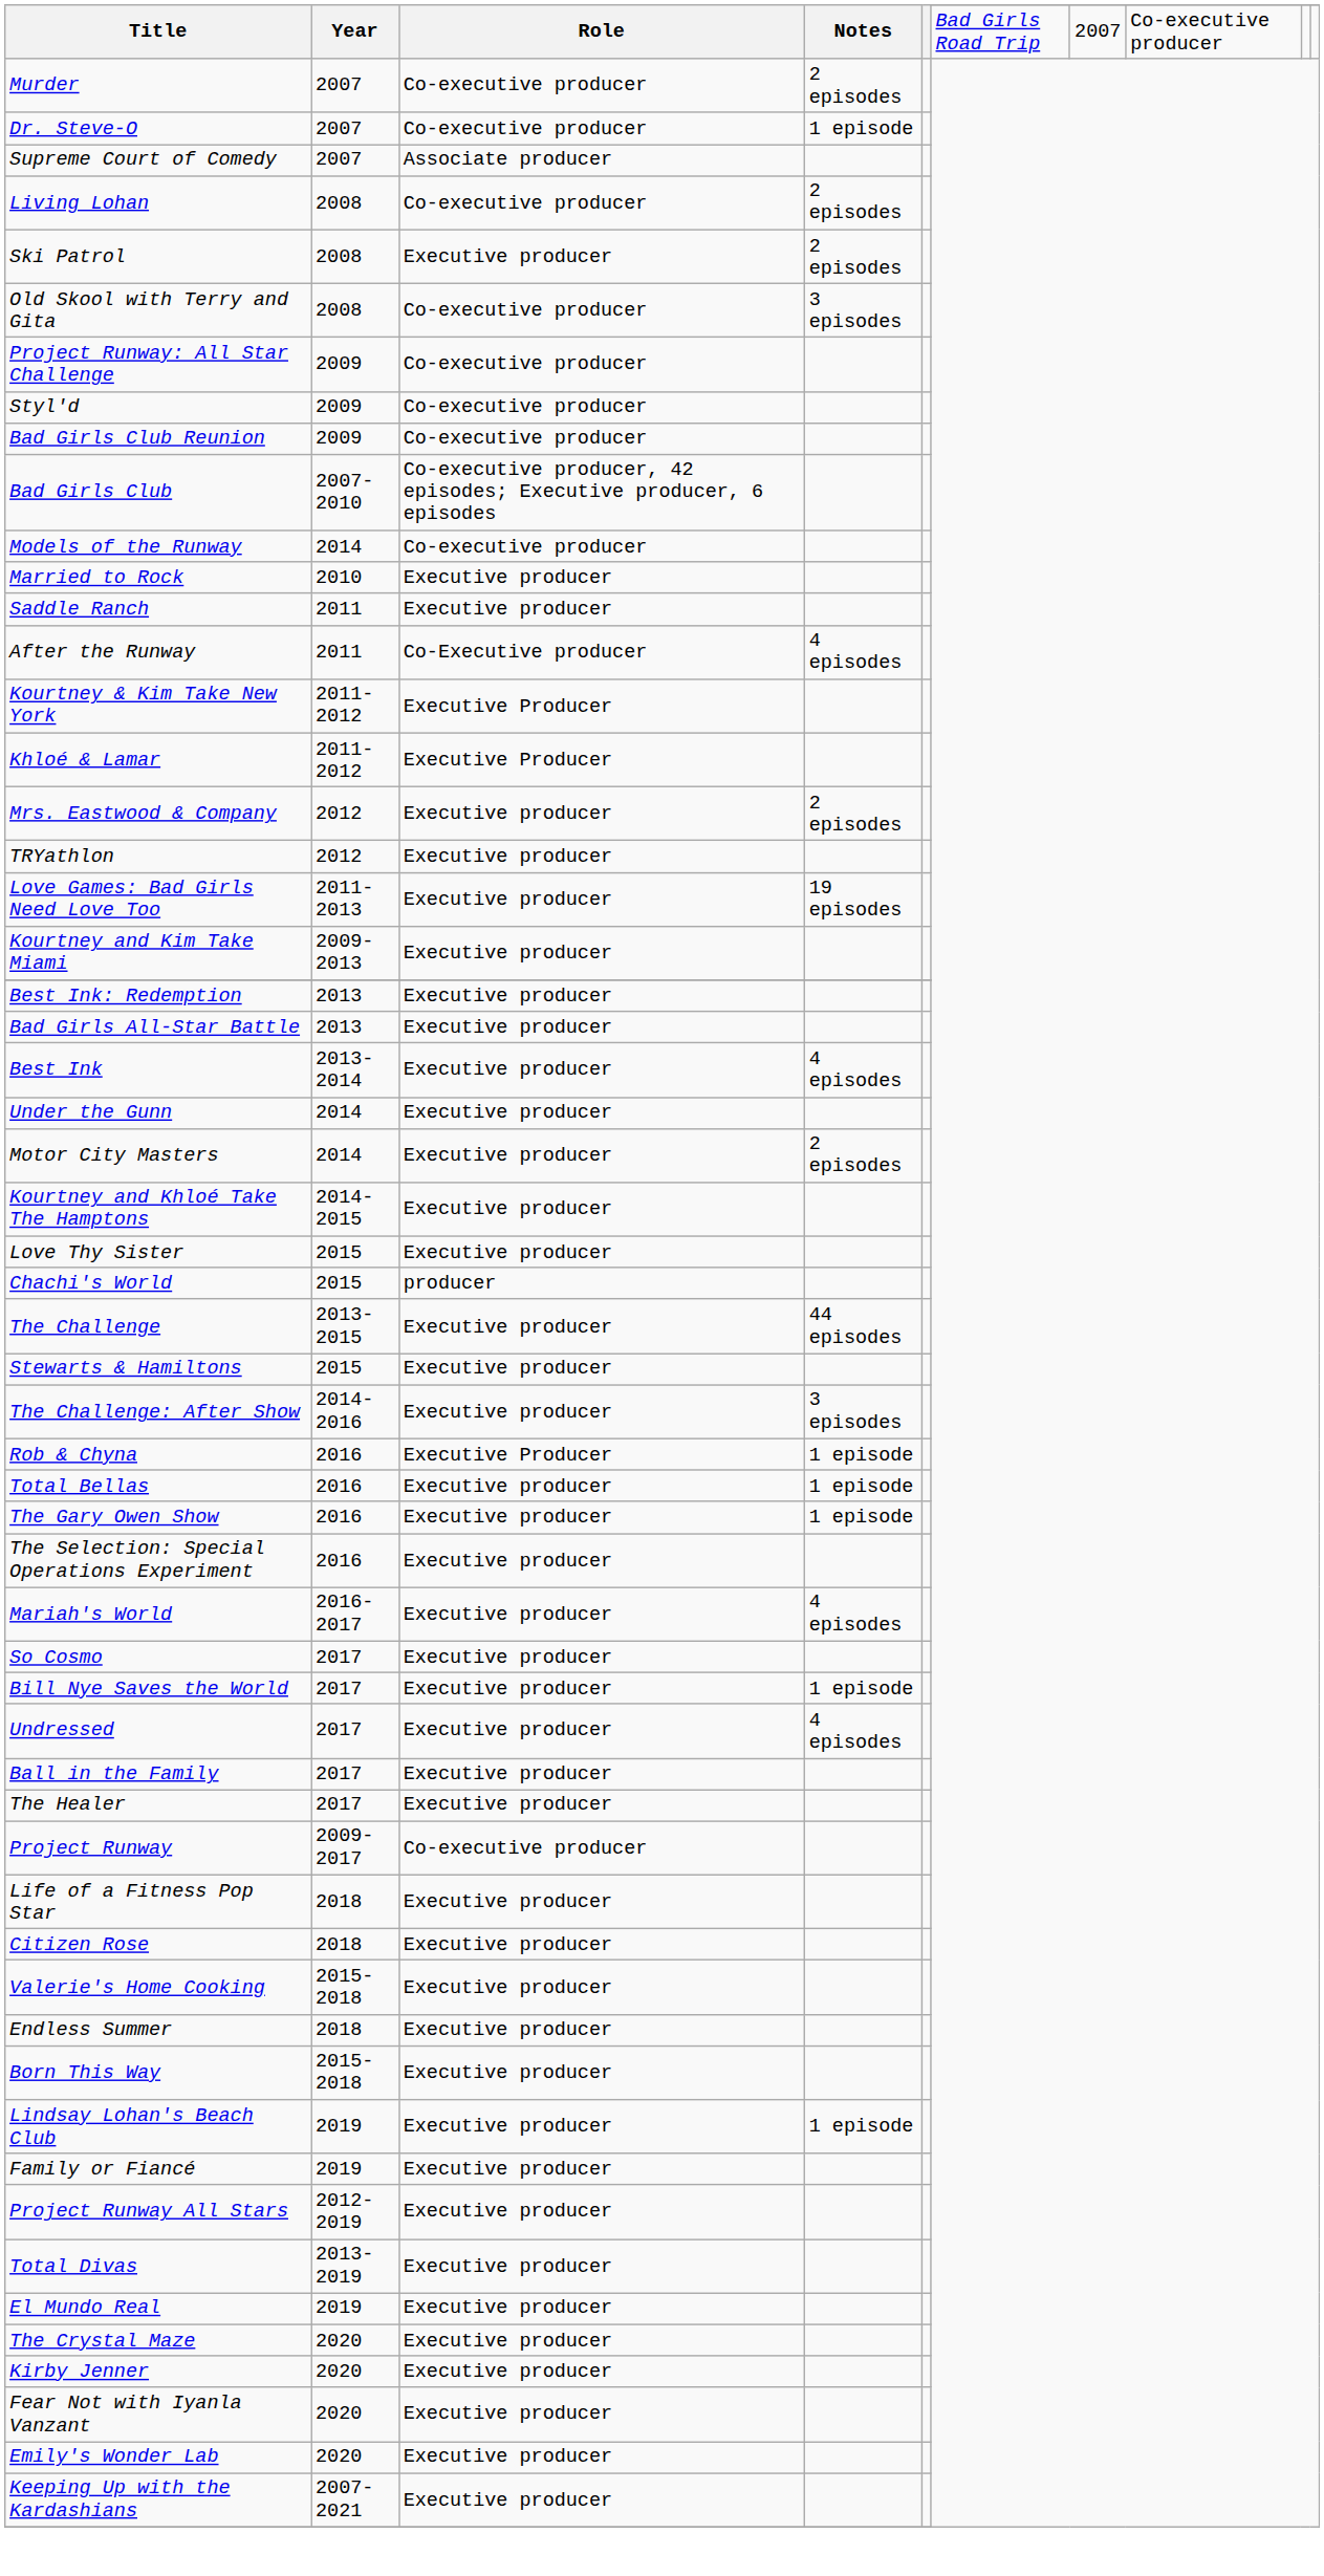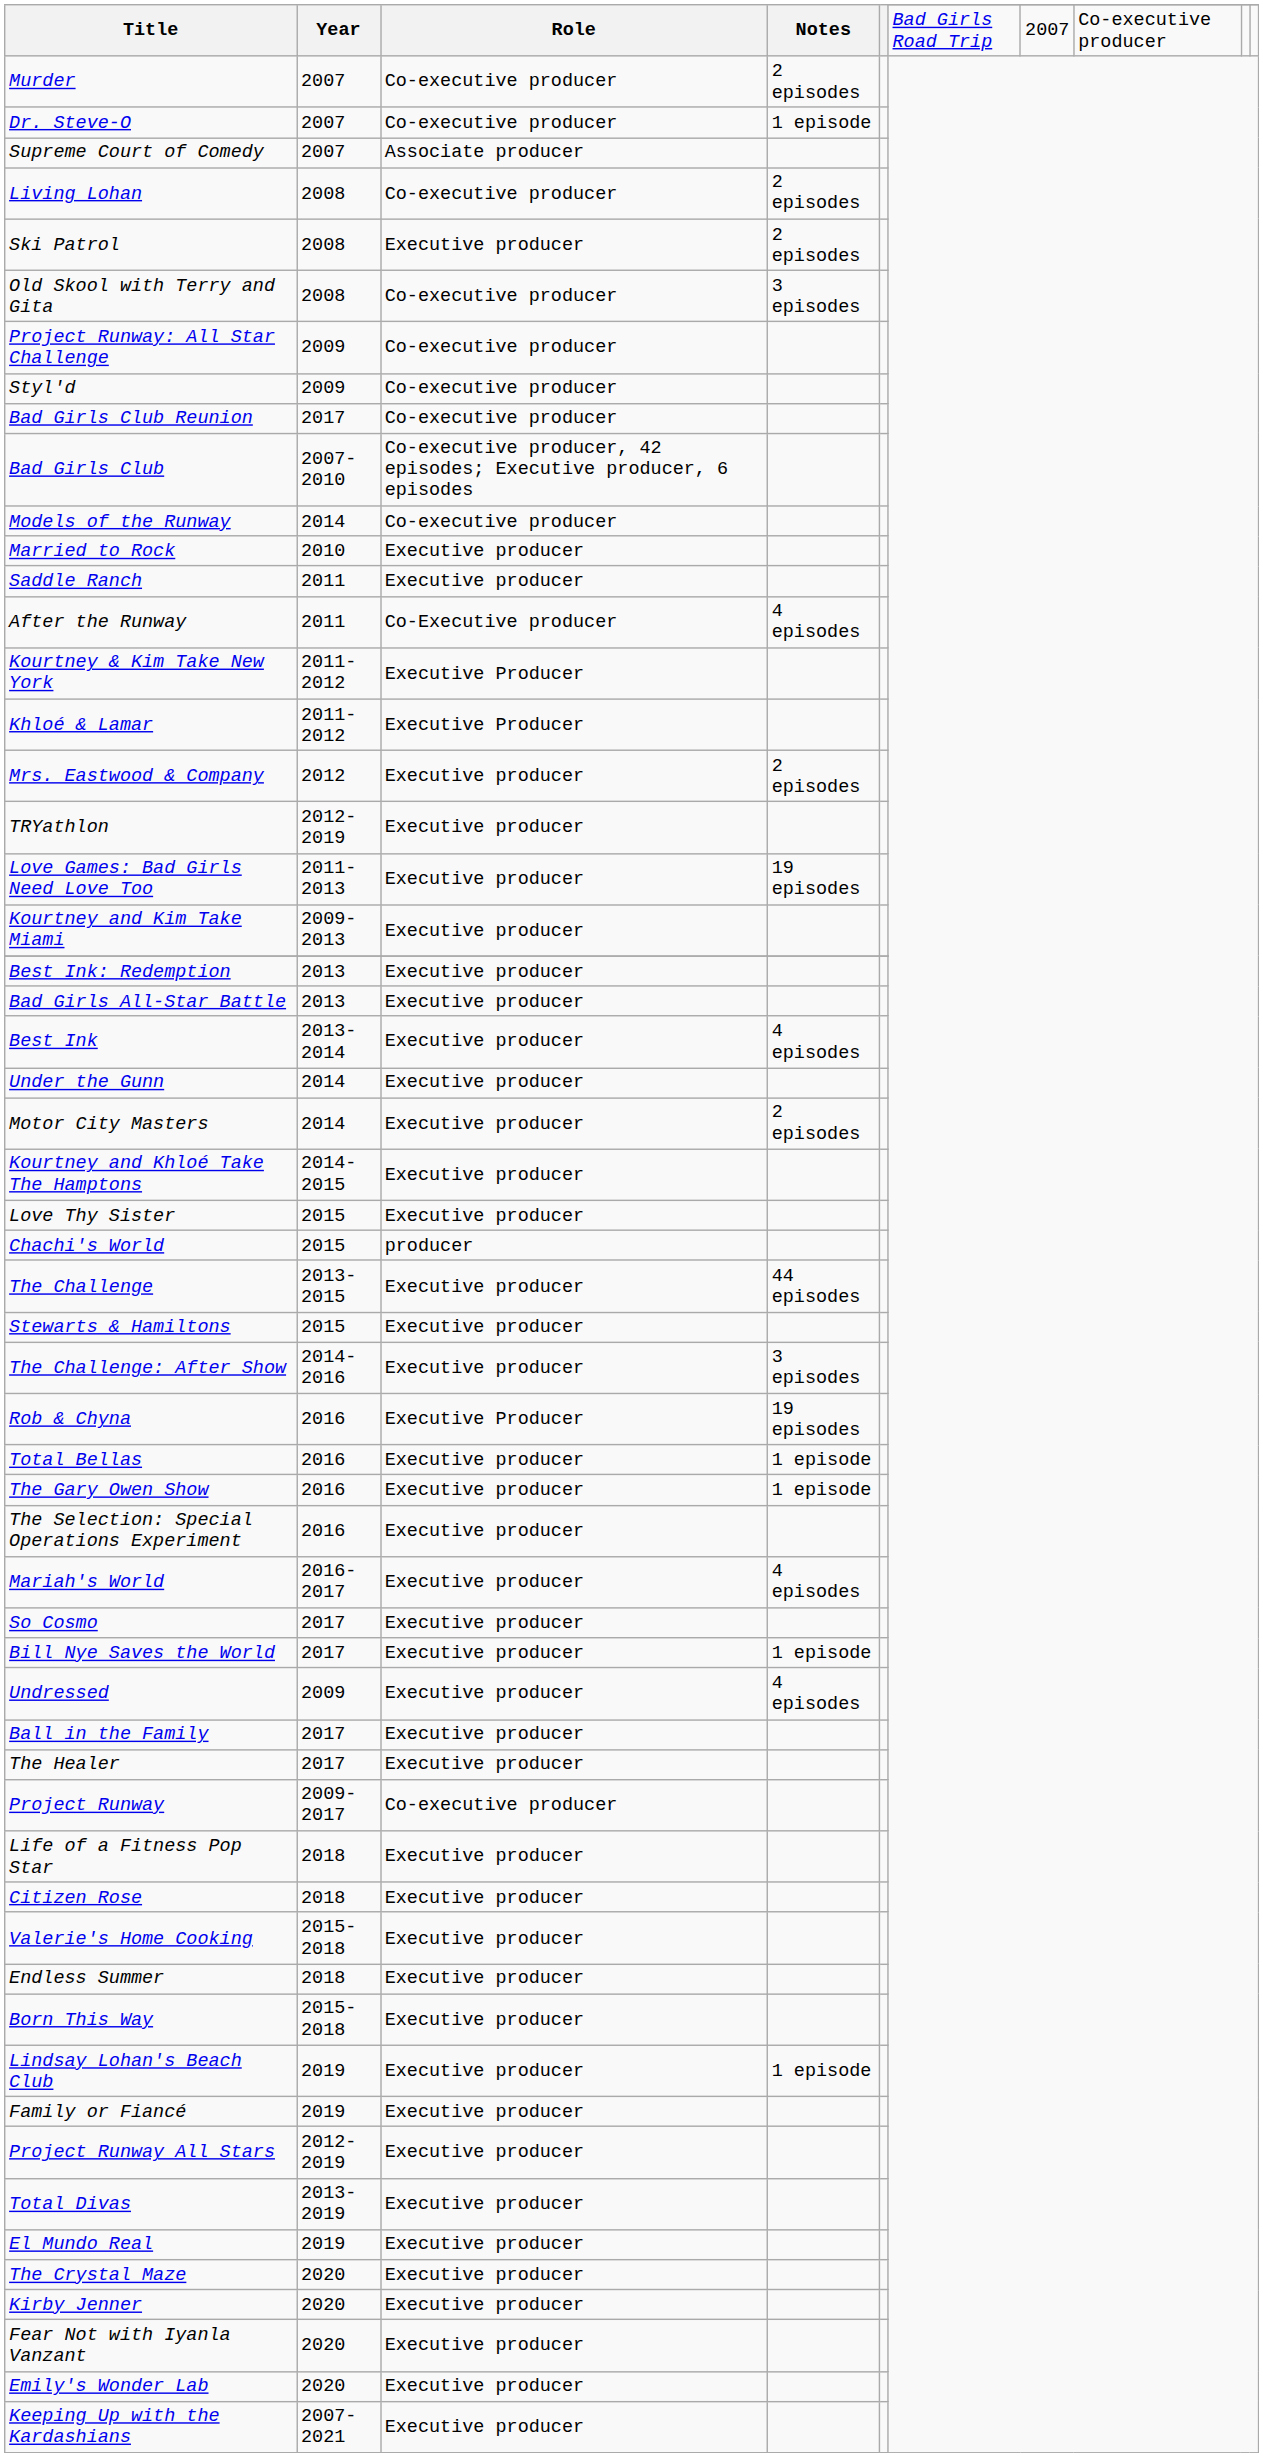Bad Girls Club Reunion | Year: 2009 -> 2017
TRYathlon | Year: 2012 -> 2012-2019
Rob & Chyna | Notes: 1 episode -> 19 episodes
Undressed | Year: 2017 -> 2009
